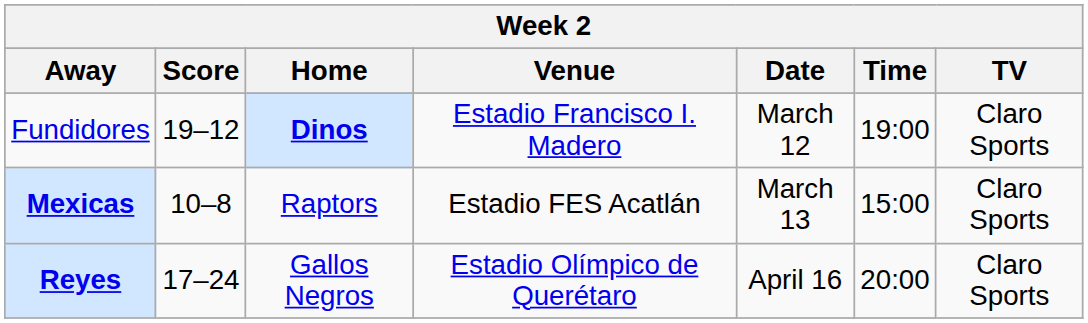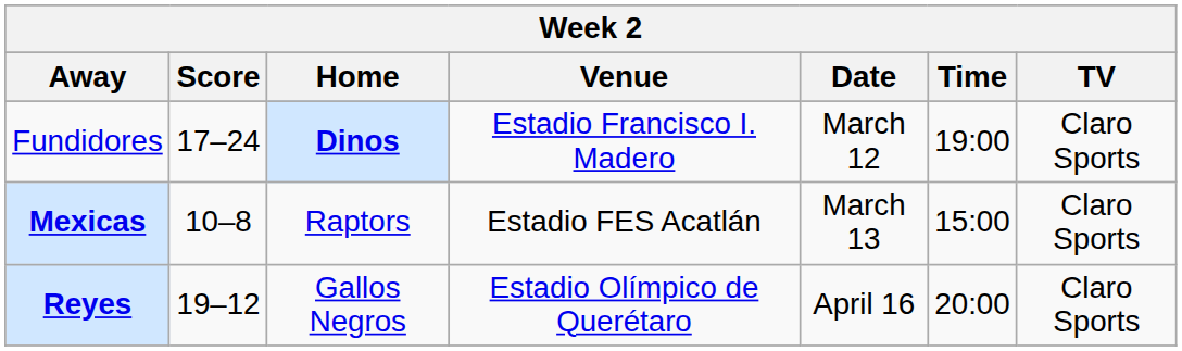Fundidores | Score: 19–12 -> 17–24
Reyes | Score: 17–24 -> 19–12
